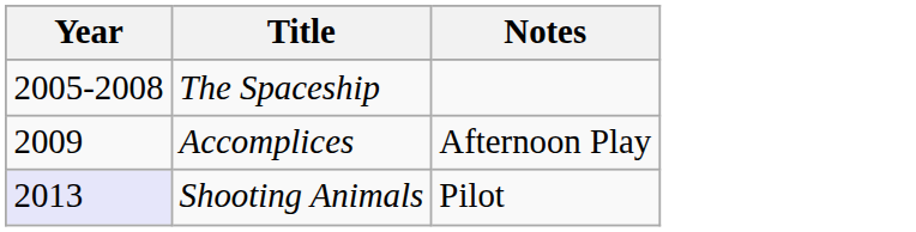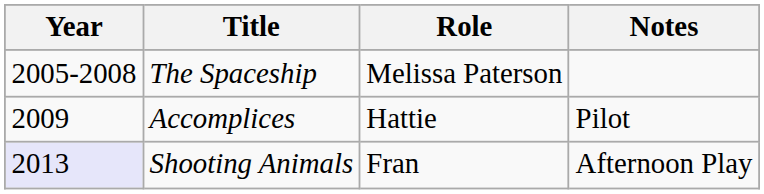+ column: Role | Melissa Paterson | Hattie | Fran
Accomplices | Notes: Afternoon Play -> Pilot
Shooting Animals | Notes: Pilot -> Afternoon Play
